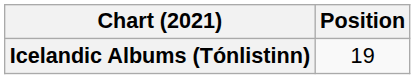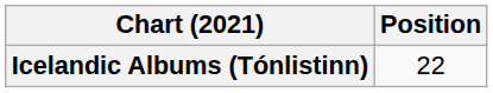Icelandic Albums (Tónlistinn) | Position: 19 -> 22
